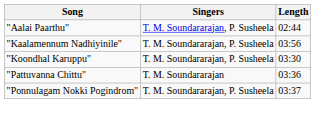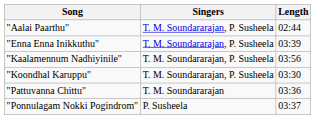+ row: "Enna Enna Inikkuthu" | T. M. Soundararajan, P. Susheela | 03:39
"Ponnulagam Nokki Pogindrom" | Singers: T. M. Soundararajan, P. Susheela -> P. Susheela
